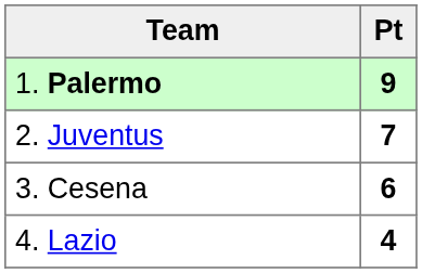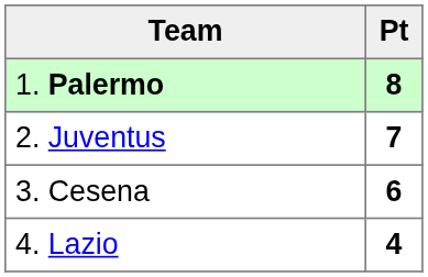1. Palermo | Pt: 9 -> 8
